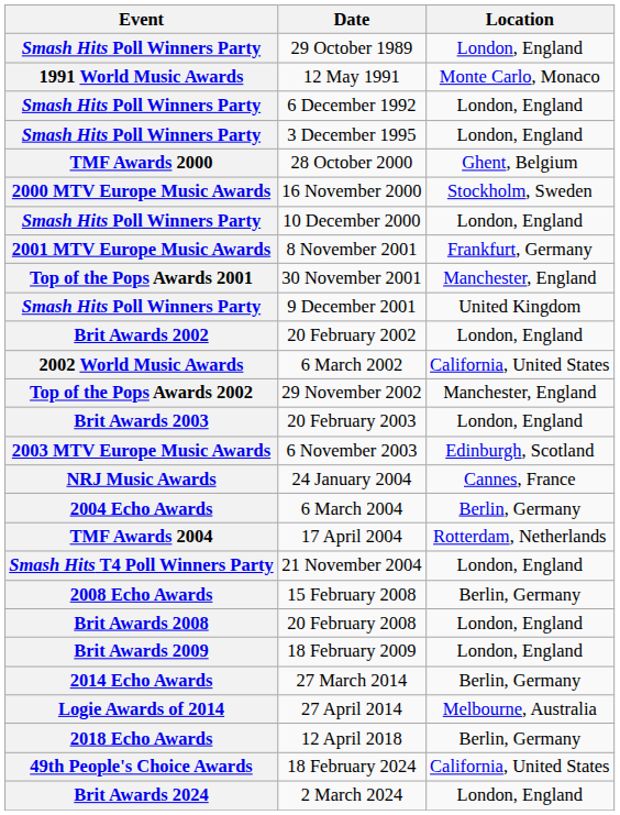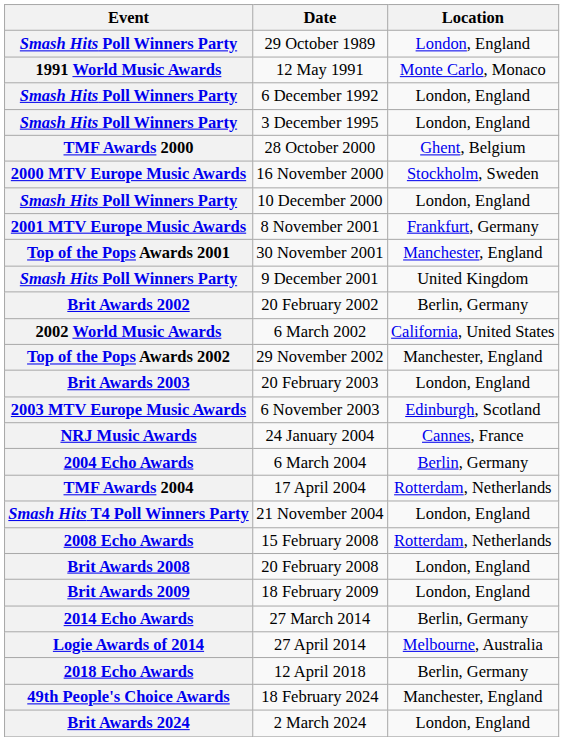20 February 2002 | Location: London, England -> Berlin, Germany
15 February 2008 | Location: Berlin, Germany -> Rotterdam, Netherlands
18 February 2024 | Location: California, United States -> Manchester, England
